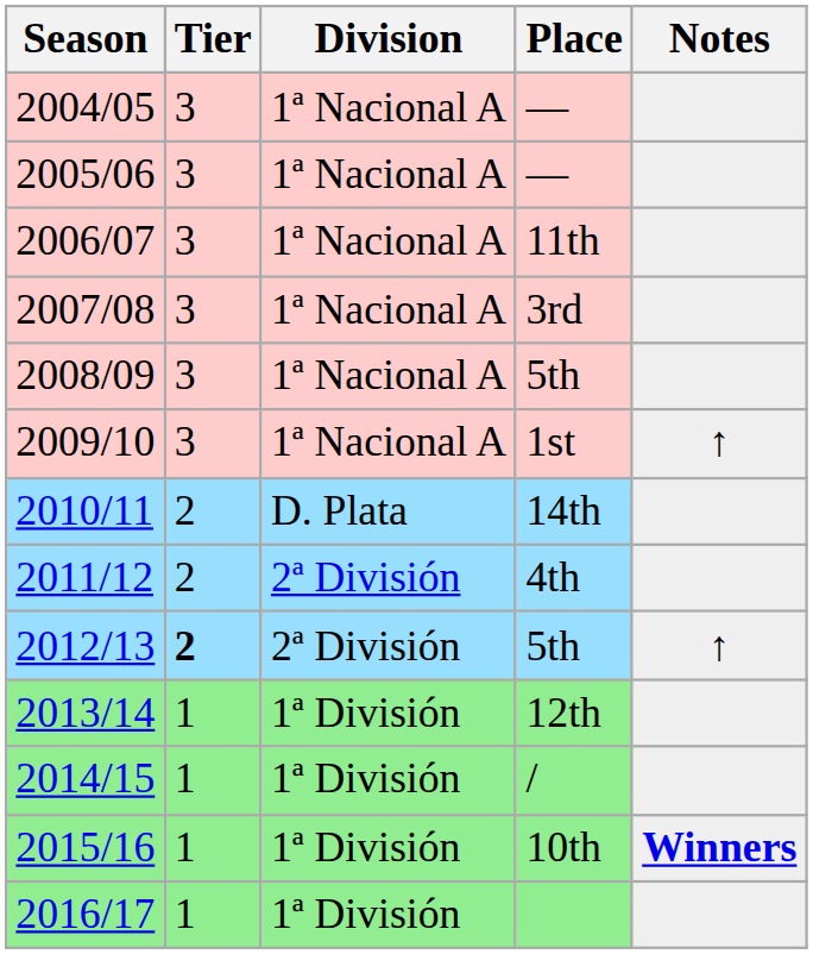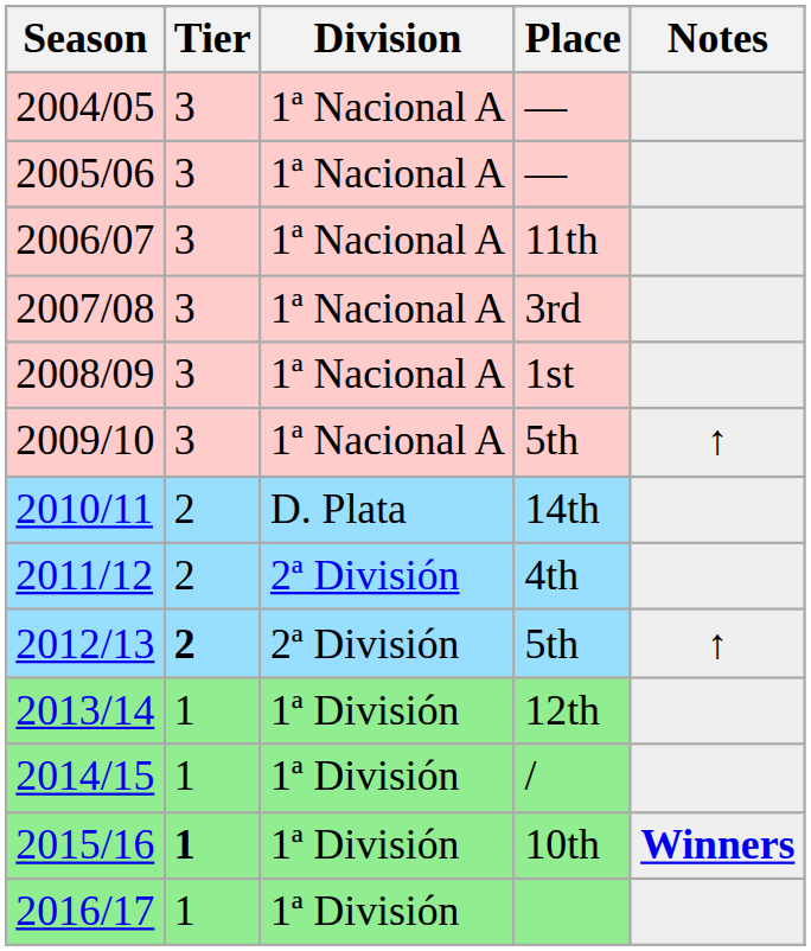2008/09 | Place: 5th -> 1st
2009/10 | Place: 1st -> 5th
2015/16 | Tier: normal -> bold
